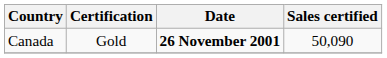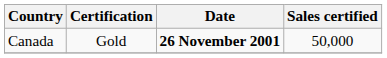Canada | Sales certified: 50,090 -> 50,000
